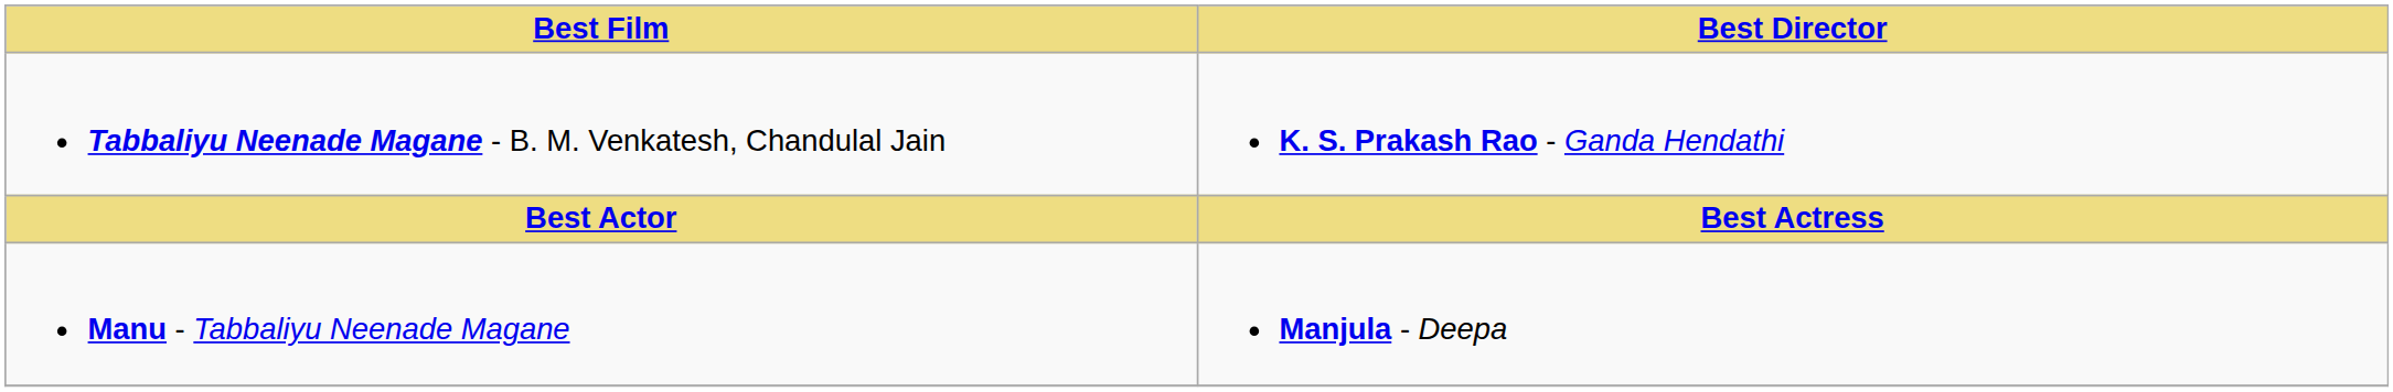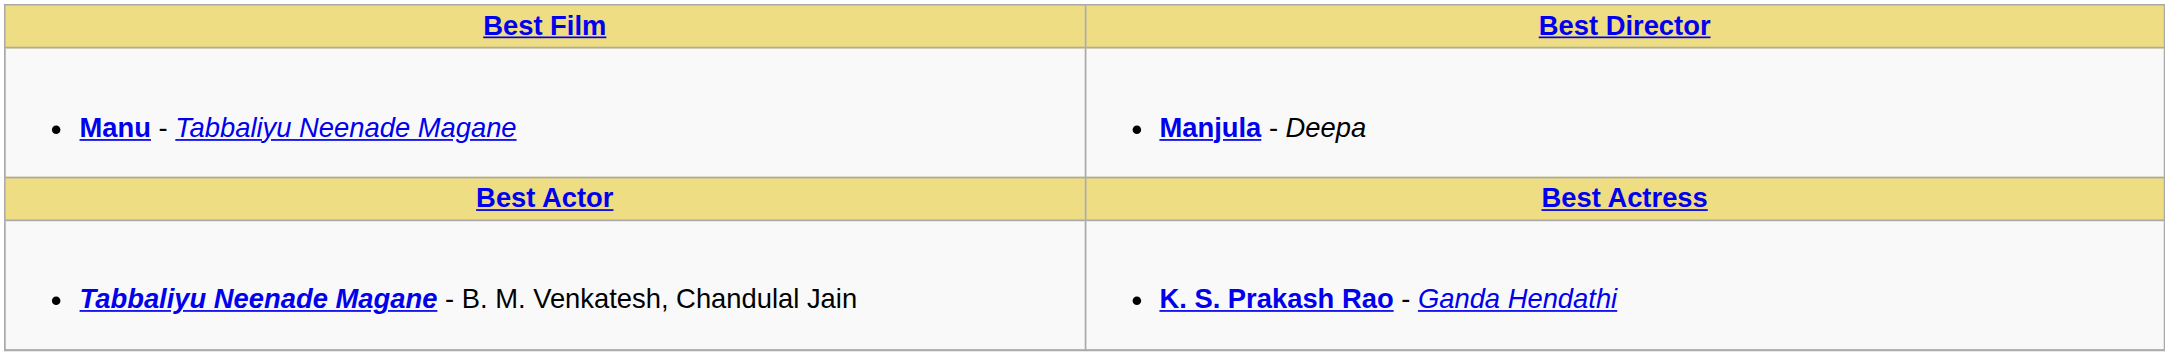rows swapped: Tabbaliyu Neenade Magane - B. M. Venkatesh, Chandulal Jain <-> Manu - Tabbaliyu Neenade Magane
